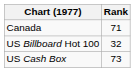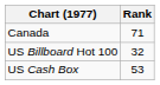US Cash Box | Rank: 73 -> 53
